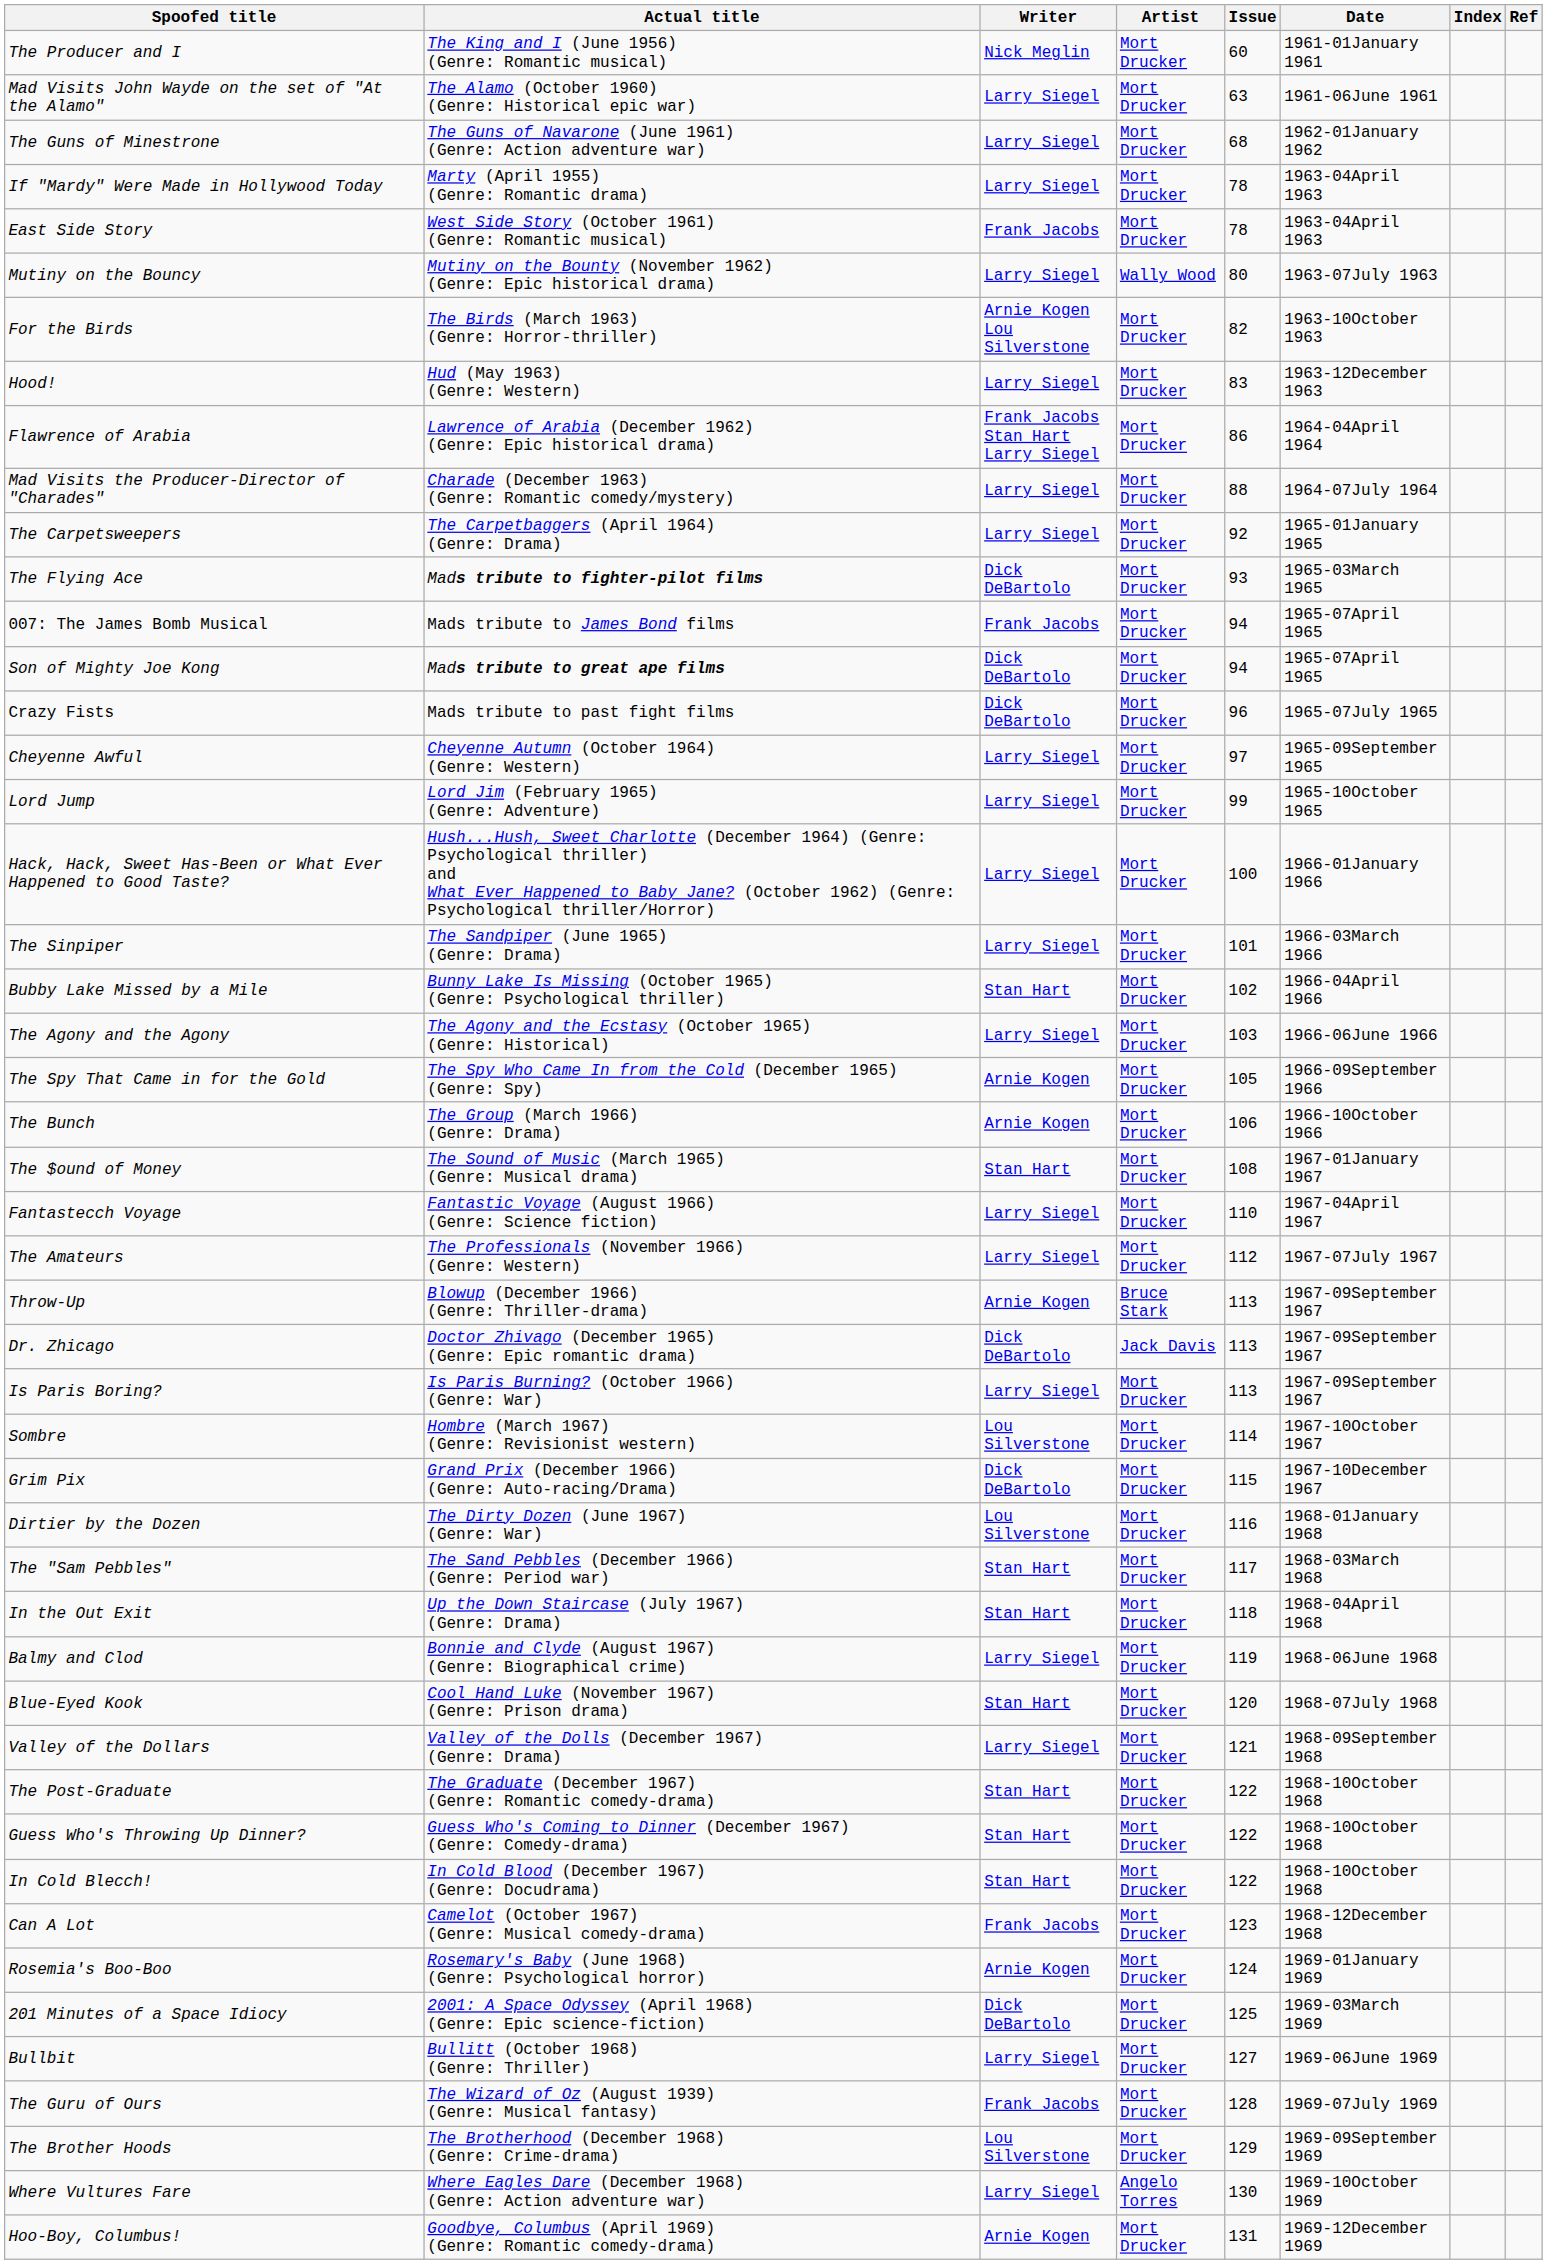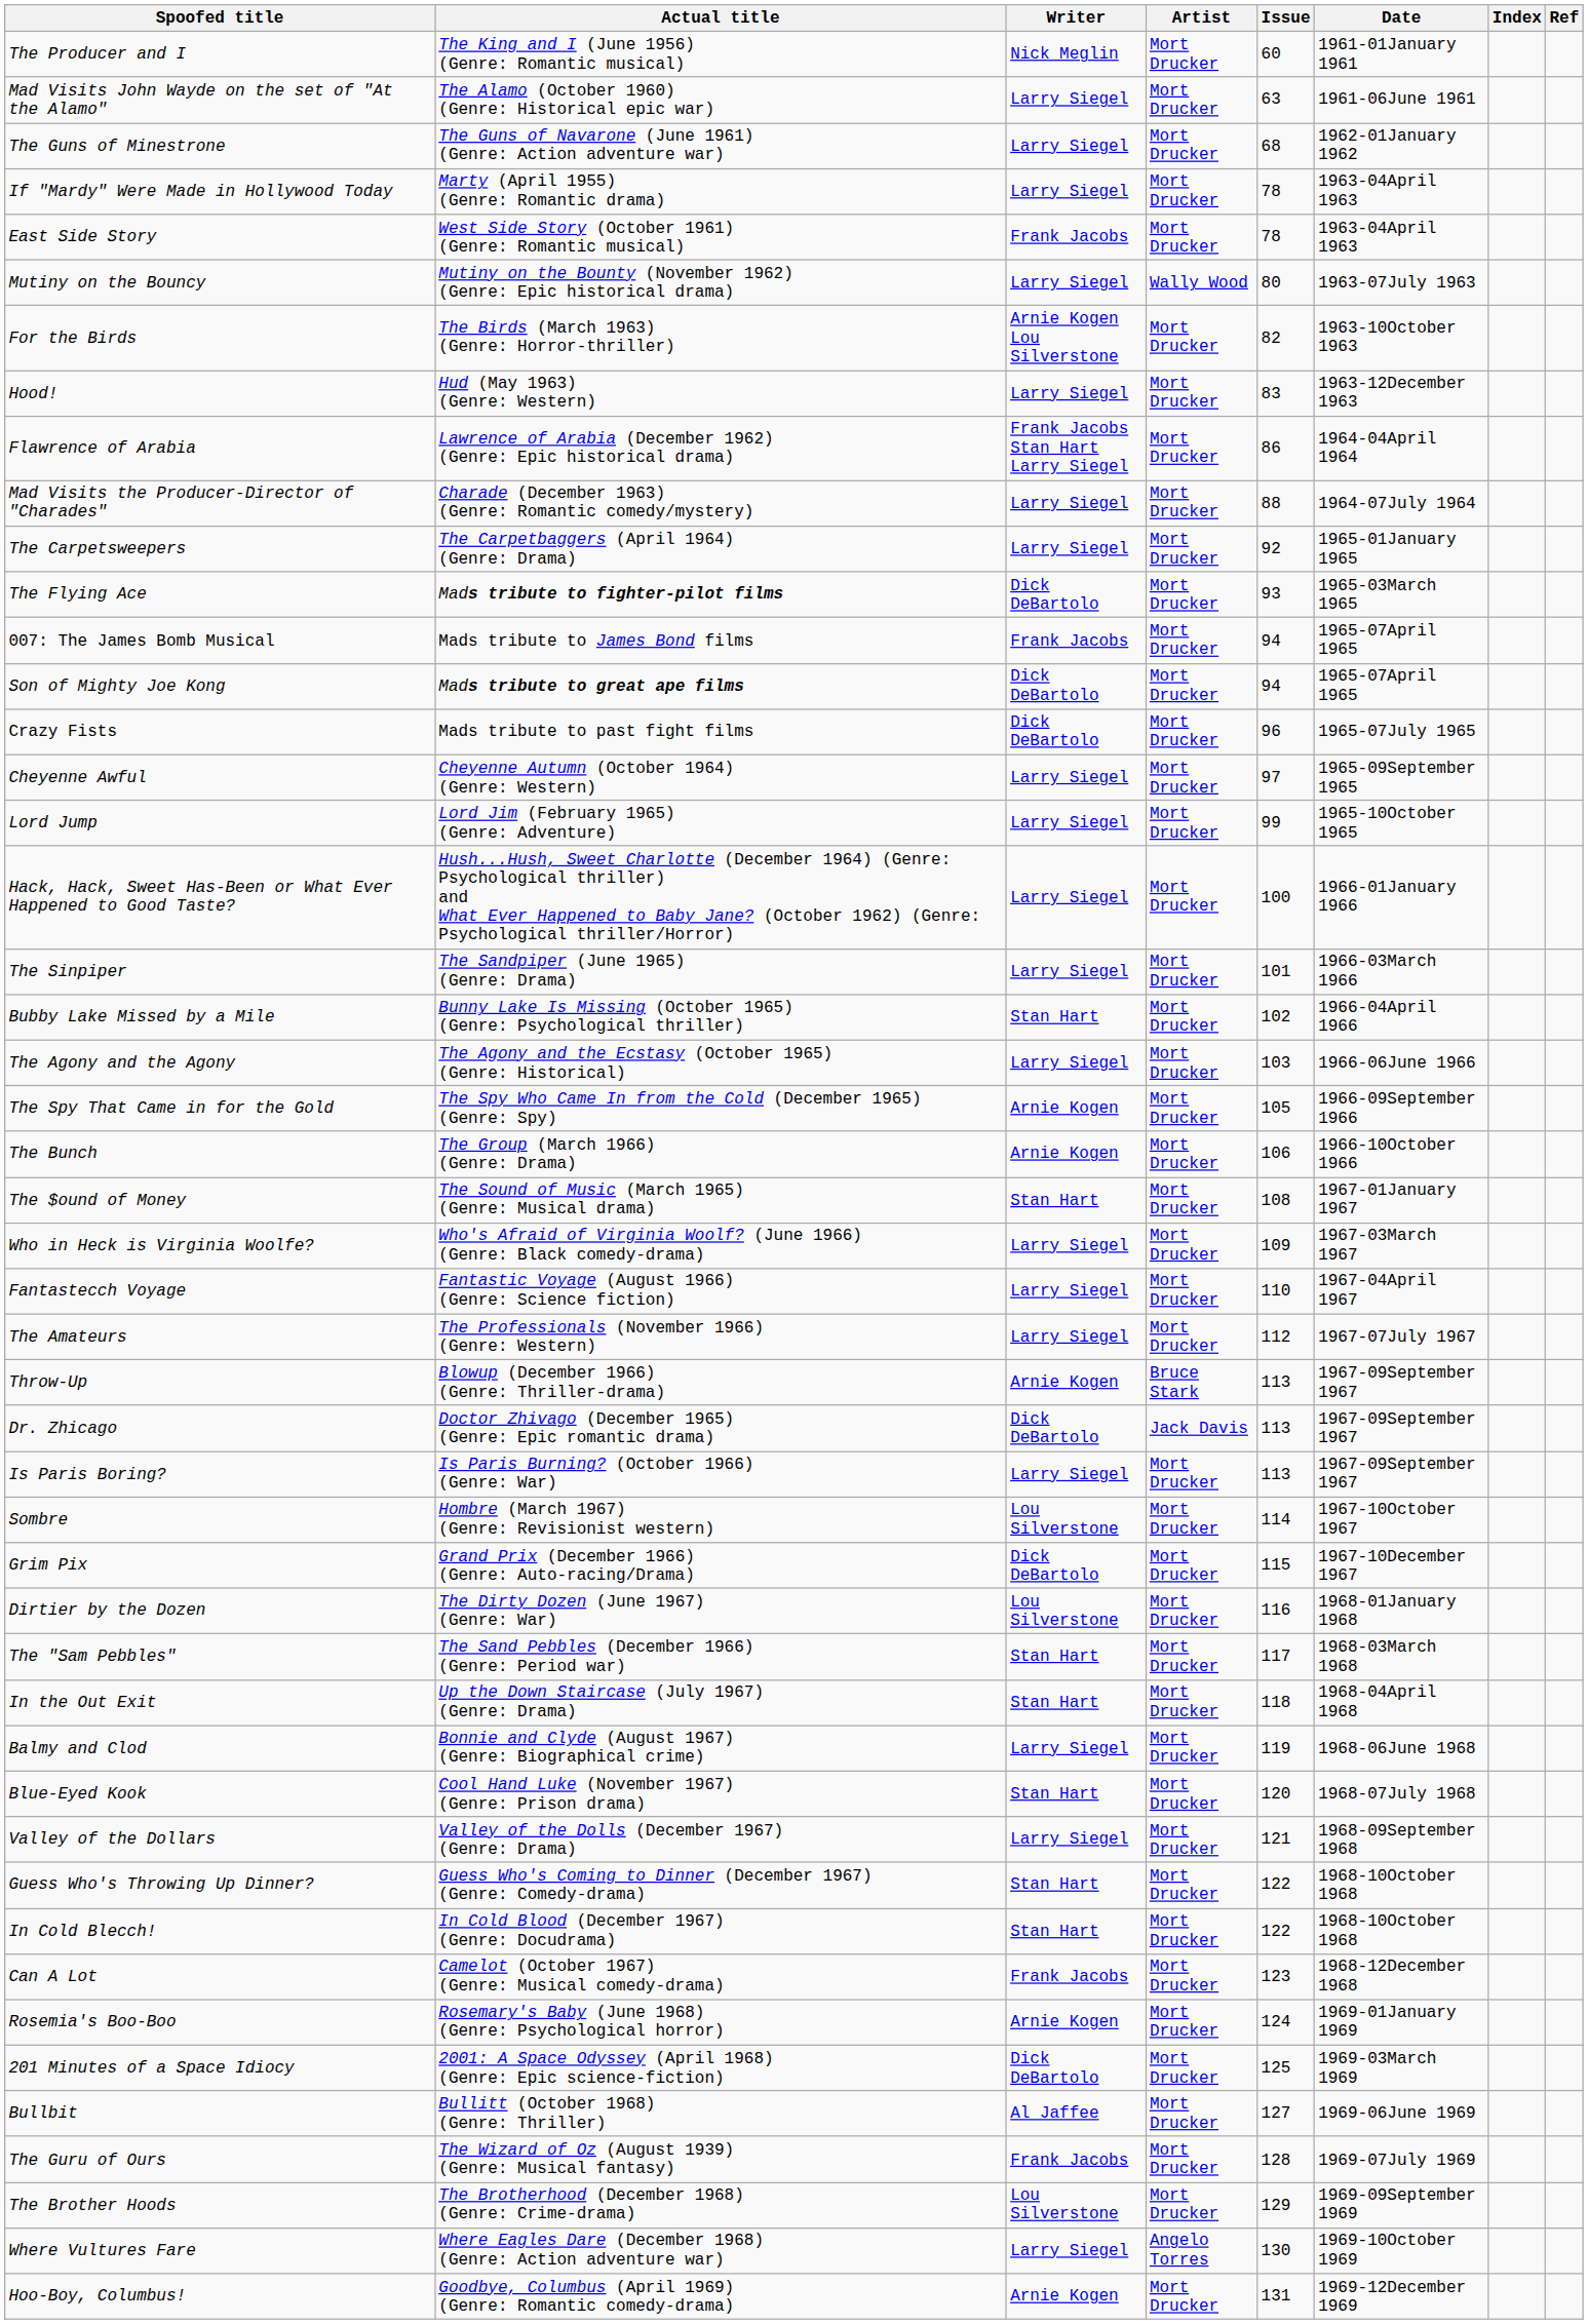+ row: Who in Heck is Virginia Woolfe? | Who's Afraid of Virginia Woolf? (June 1966) (Genre: Black comedy-drama) | Larry Siegel | Mort Drucker | 109 | 1967-03March 1967
- row: The Post-Graduate | The Graduate (December 1967) (Genre: Romantic comedy-drama) | Stan Hart | Mort Drucker | 122 | 1968-10October 1968
Bullbit | Writer: Larry Siegel -> Al Jaffee
